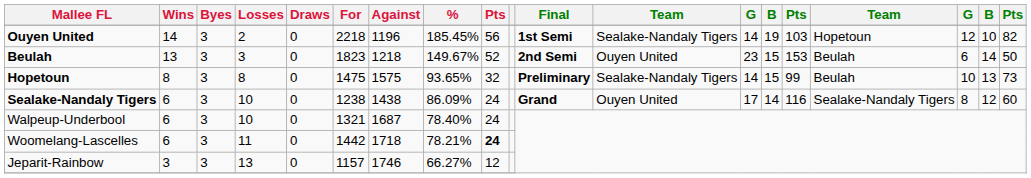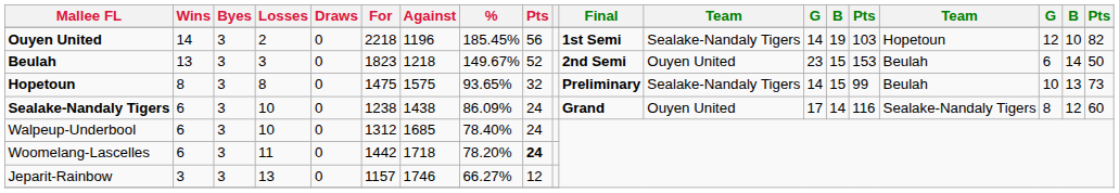Walpeup-Underbool | For: 1321 -> 1312
Walpeup-Underbool | Against: 1687 -> 1685
Woomelang-Lascelles | %: 78.21% -> 78.20%
